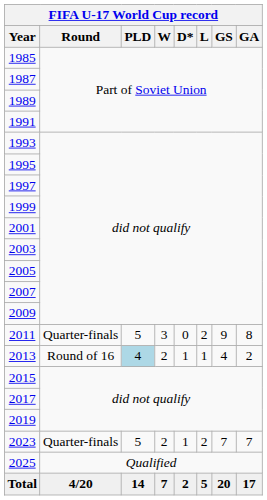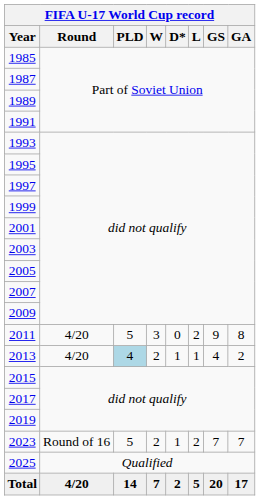2011 | Round: Quarter-finals -> 4/20
2013 | Round: Round of 16 -> 4/20
2023 | Round: Quarter-finals -> Round of 16
